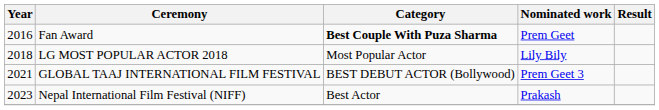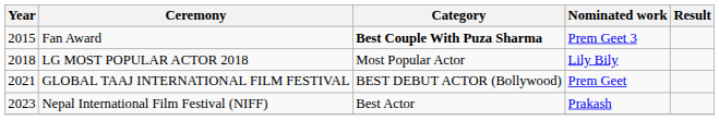Fan Award | Year: 2016 -> 2015
Fan Award | Nominated work: Prem Geet -> Prem Geet 3
GLOBAL TAAJ INTERNATIONAL FILM FESTIVAL | Nominated work: Prem Geet 3 -> Prem Geet
